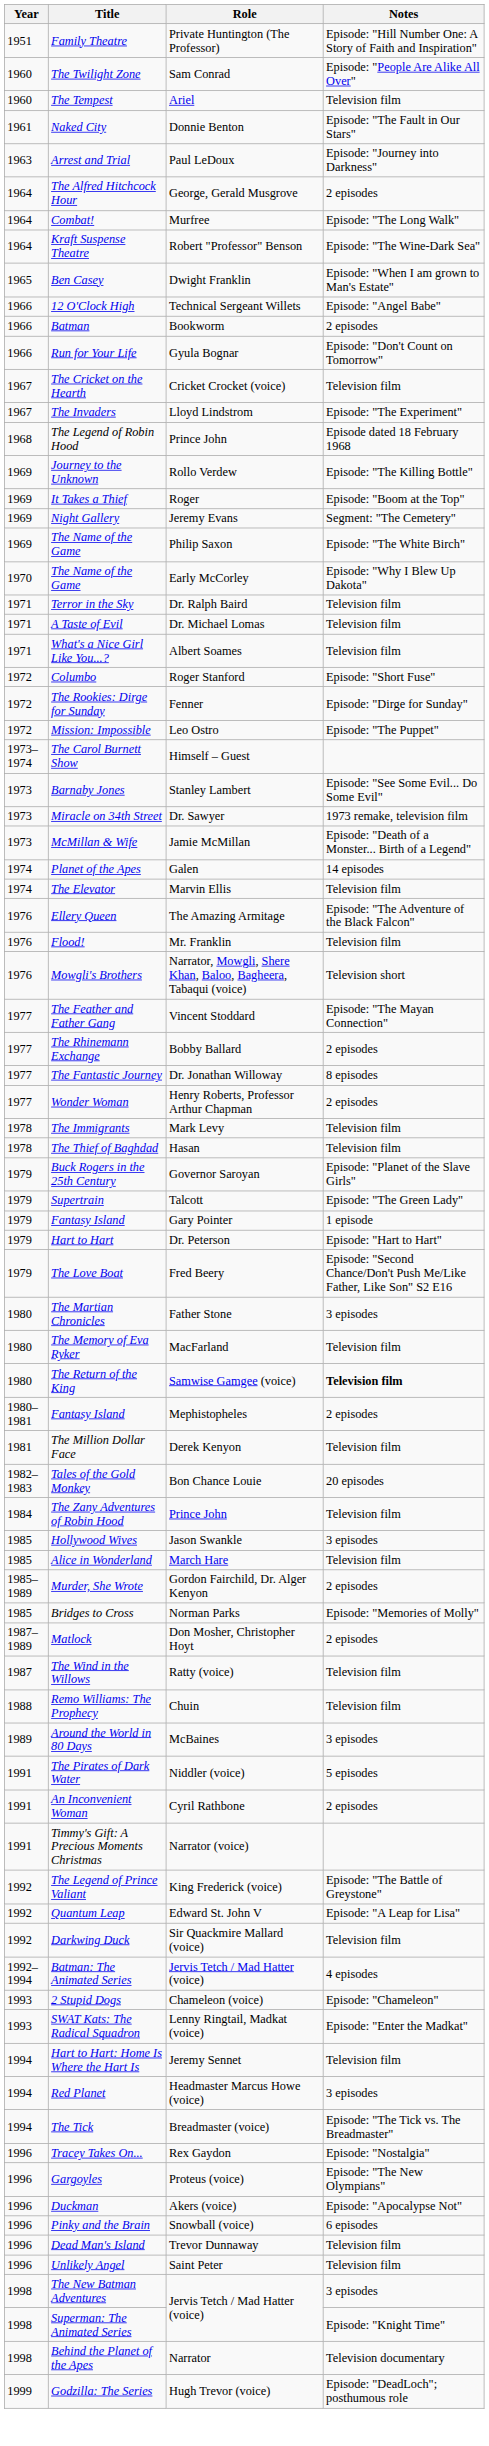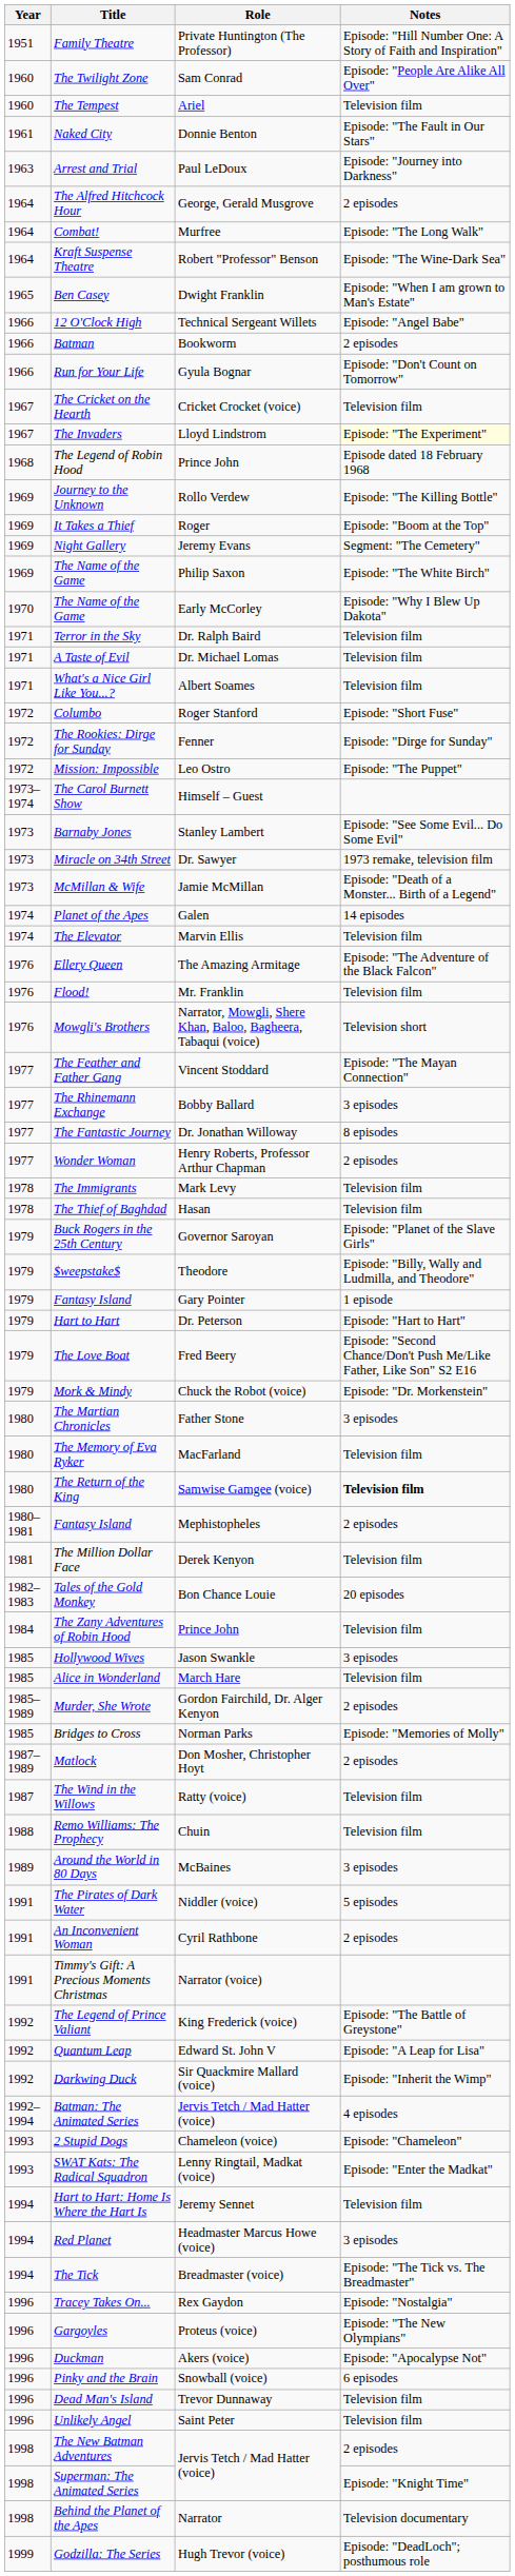The Invaders | Notes: no background -> lightyellow background
The Rhinemann Exchange | Notes: 2 episodes -> 3 episodes
+ row: 1979 | $weepstake$ | Theodore | Episode: "Billy, Wally and Ludmilla, and Theodore"
- row: 1979 | Supertrain | Talcott | Episode: "The Green Lady"
+ row: 1979 | Mork & Mindy | Chuck the Robot (voice) | Episode: "Dr. Morkenstein"
Darkwing Duck | Notes: Television film -> Episode: "Inherit the Wimp"
The New Batman Adventures | Notes: 3 episodes -> 2 episodes
